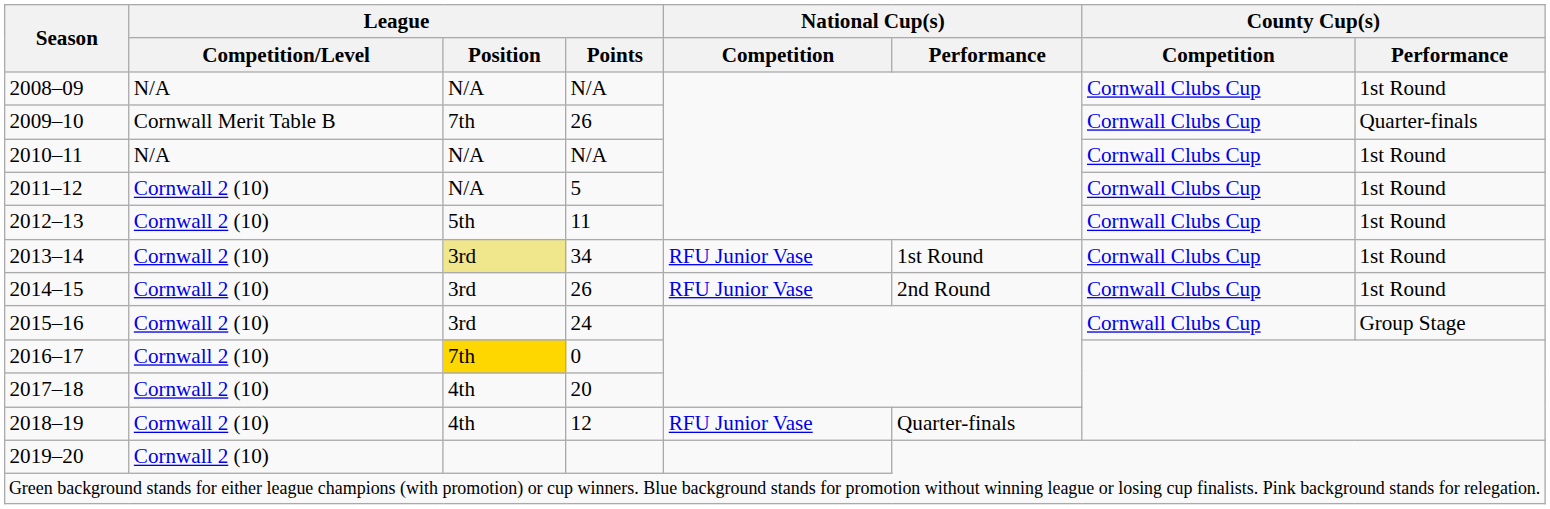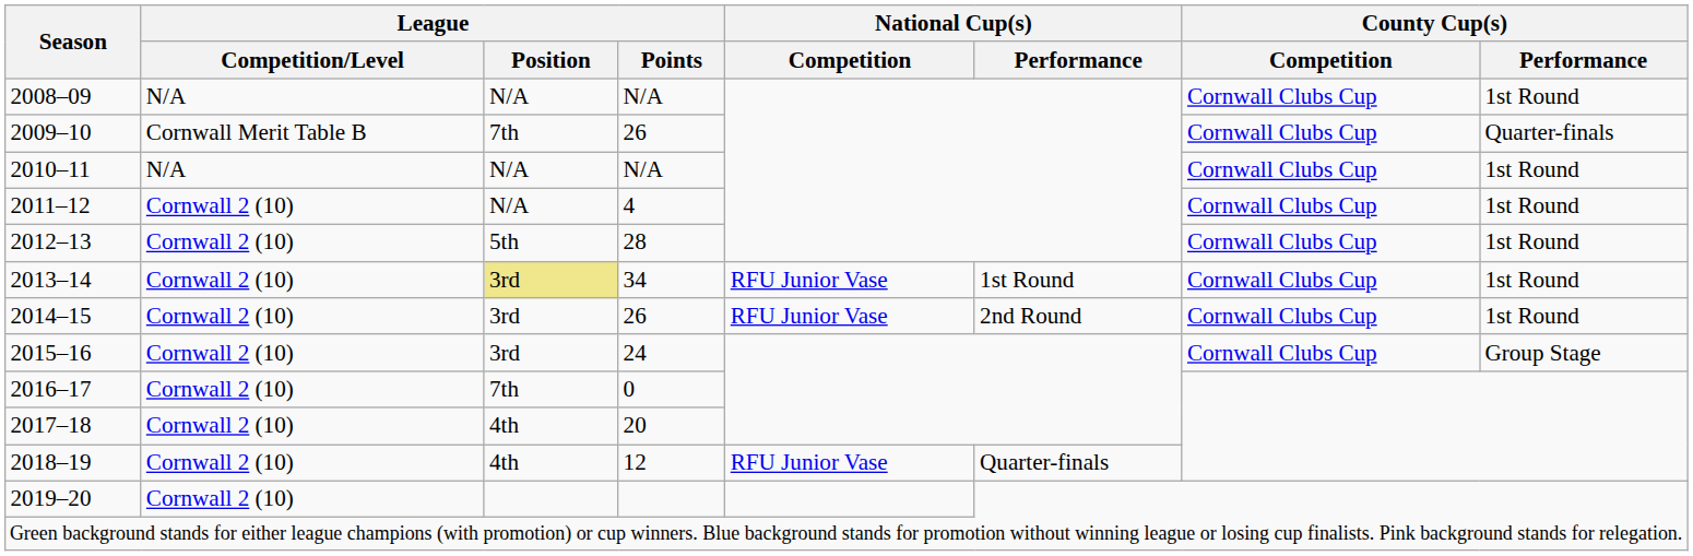2011–12 | League / Points: 5 -> 4
2012–13 | League / Points: 11 -> 28
2016–17 | League / Position: gold background -> no background
